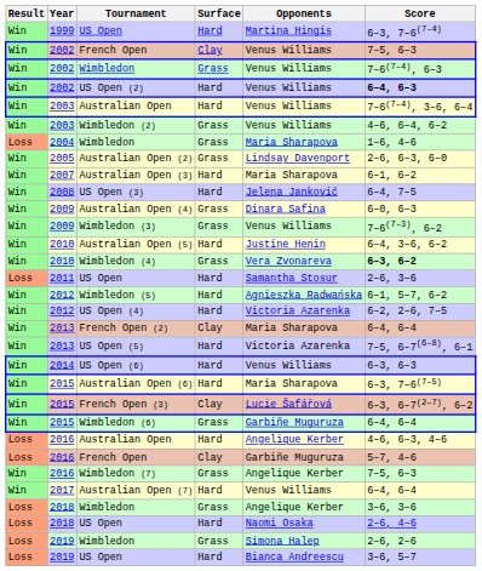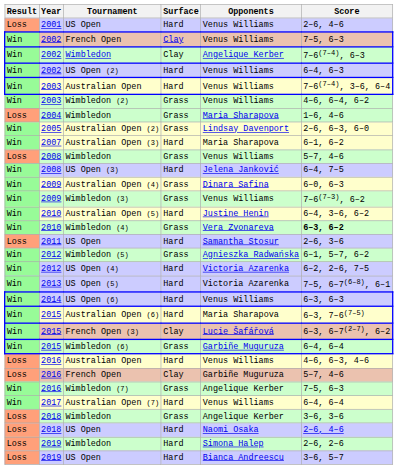- row: Win | 1999 | US Open | Hard | Martina Hingis | 6–3, 7–6(7–4)
+ row: Loss | 2001 | US Open | Hard | Venus Williams | 2–6, 4–6
2002 / Wimbledon | Surface: Grass -> Clay
2002 / Wimbledon | Opponents: Venus Williams -> Angelique Kerber
US Open (2) | Score: bold -> normal
+ row: Loss | 2008 | Wimbledon | Grass | Venus Williams | 5–7, 4–6
Wimbledon (5) | Surface: Hard -> Grass
- row: Win | 2013 | French Open (2) | Clay | Maria Sharapova | 6–4, 6–4
2016 / Australian Open | Opponents: Angelique Kerber -> Venus Williams
2019 / Wimbledon | Surface: Grass -> Hard
